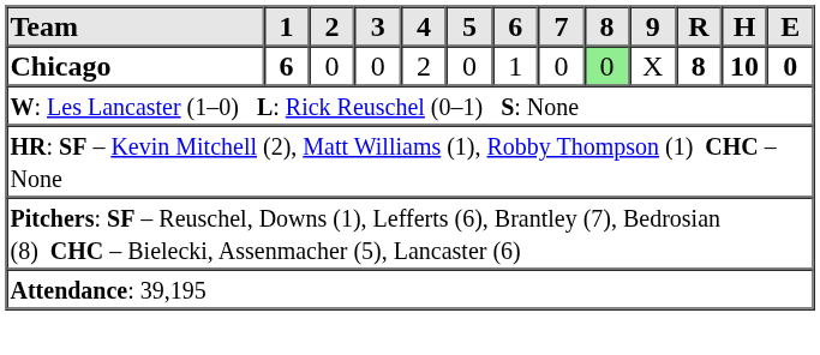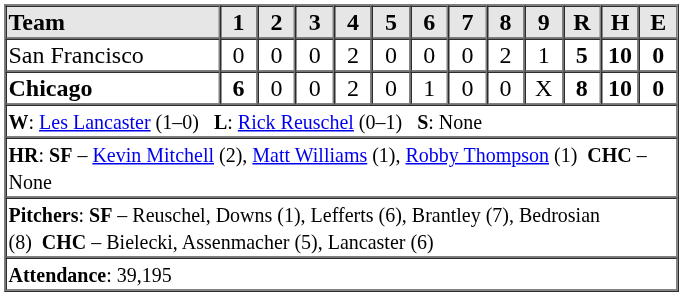+ row: San Francisco | 0 | 0 | 0 | 2 | 0 | 0 | 0 | 2 | 1 | 5 | 10 | 0
Chicago | 8: lightgreen background -> no background
